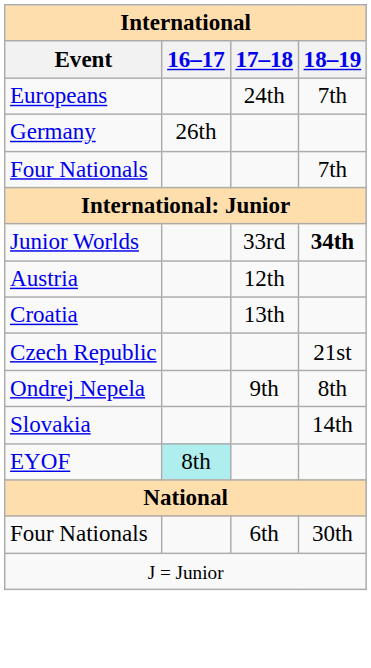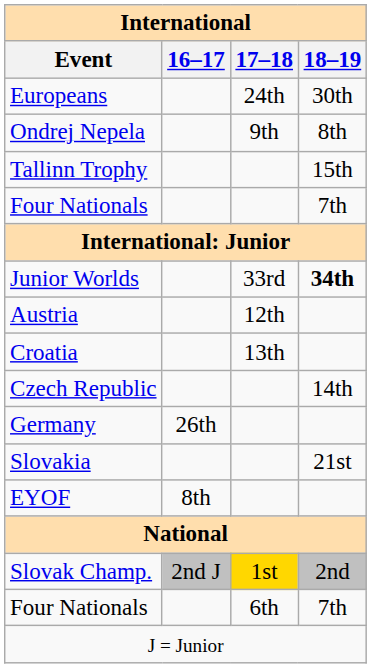Europeans | 18–19: 7th -> 30th
rows swapped: Ondrej Nepela <-> Germany
+ row: Tallinn Trophy | 15th
Czech Republic | 18–19: 21st -> 14th
Slovakia | 18–19: 14th -> 21st
EYOF | 16–17: paleturquoise background -> no background
+ row: Slovak Champ. | 2nd J | 1st | 2nd
Four Nationals / 6th | 18–19: 30th -> 7th
